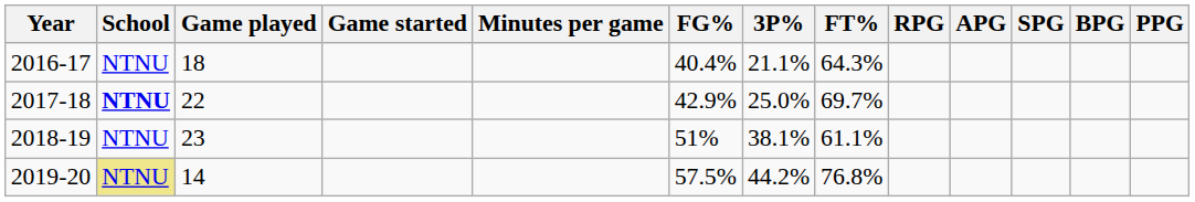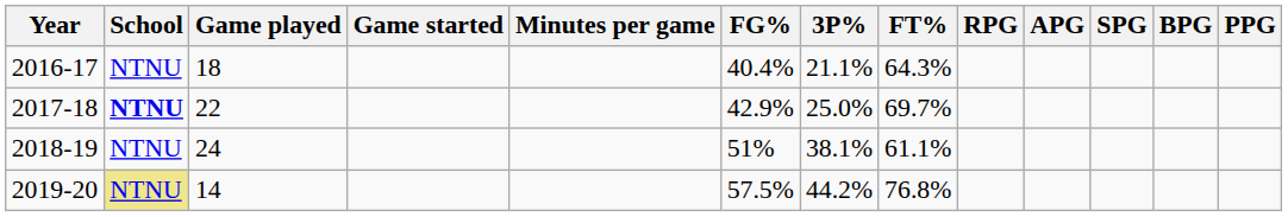2018-19 | Game played: 23 -> 24
